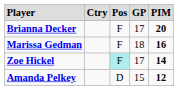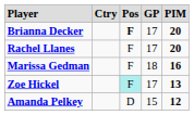Brianna Decker | column 3: normal -> bold
+ row: Rachel Llanes | F | 17 | 20
Zoe Hickel | column 5: 14 -> 13
